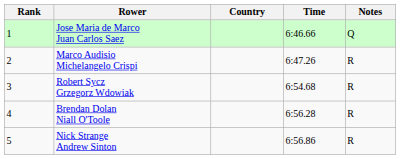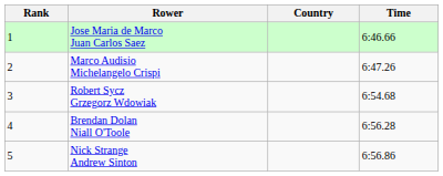- column: Notes | Q | R | R | R | R
